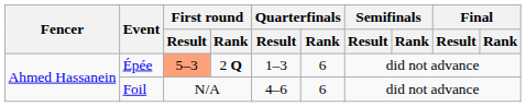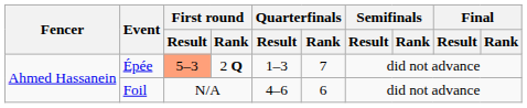Épée | Quarterfinals / Rank: 6 -> 7
